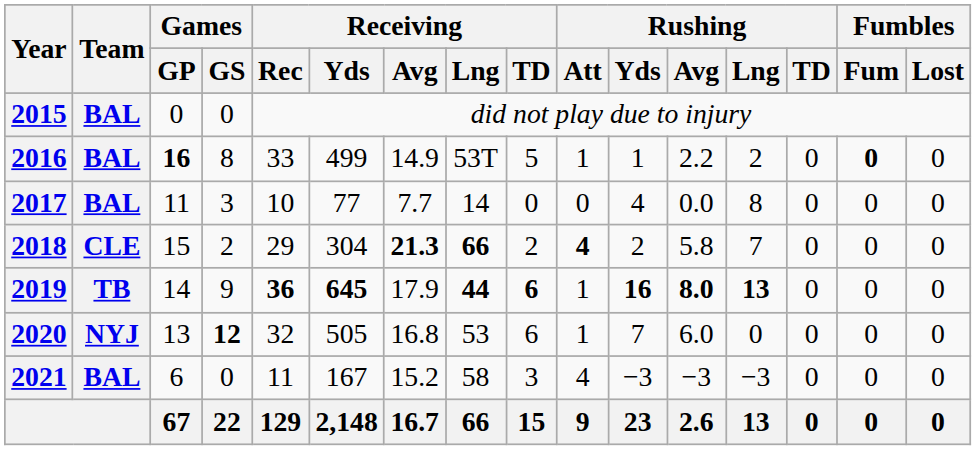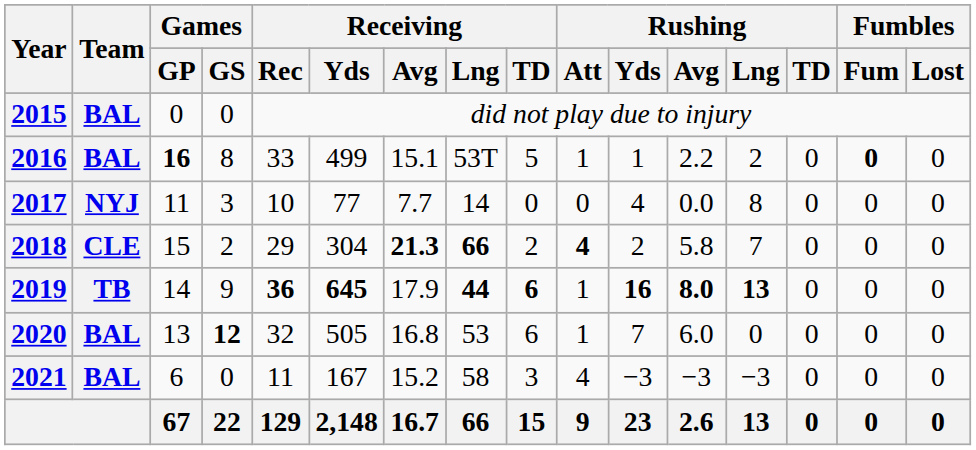2016 | Receiving / Avg: 14.9 -> 15.1
2017 | Team: BAL -> NYJ
2020 | Team: NYJ -> BAL
